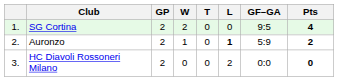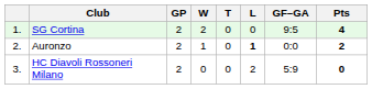Auronzo | GF–GA: 5:9 -> 0:0
HC Diavoli Rossoneri Milano | GF–GA: 0:0 -> 5:9
